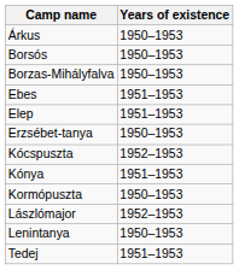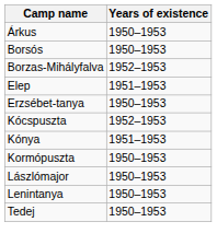Borzas-Mihályfalva | Years of existence: 1950–1953 -> 1952–1953
- row: Ebes | 1951–1953
Lászlómajor | Years of existence: 1952–1953 -> 1950–1953
Tedej | Years of existence: 1951–1953 -> 1950–1953
